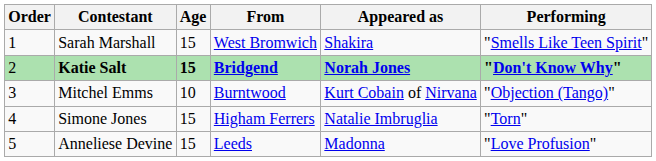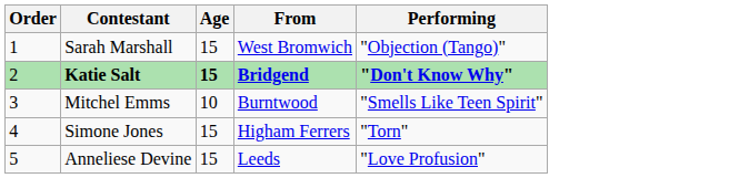- column: Appeared as | Shakira | Norah Jones | Kurt Cobain of Nirvana | Natalie Imbruglia | Madonna
Sarah Marshall | Performing: "Smells Like Teen Spirit" -> "Objection (Tango)"
Mitchel Emms | Performing: "Objection (Tango)" -> "Smells Like Teen Spirit"
